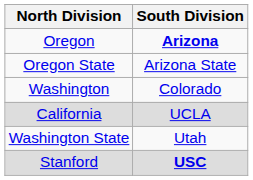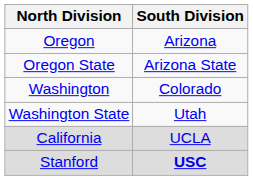Oregon | South Division: bold -> normal
rows swapped: Washington State <-> California
